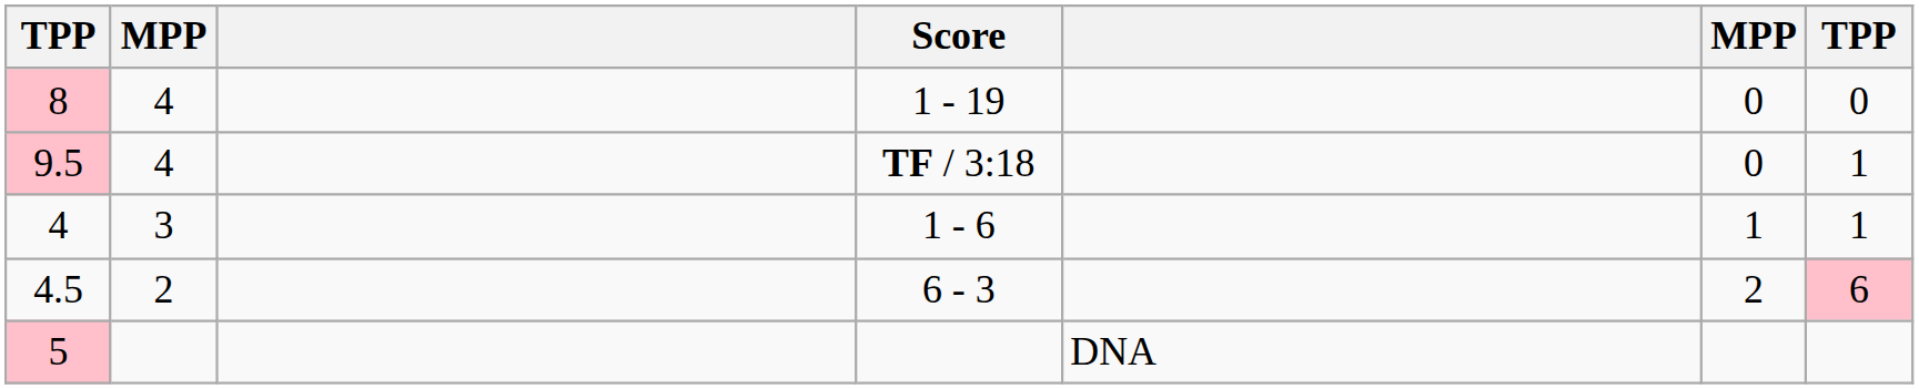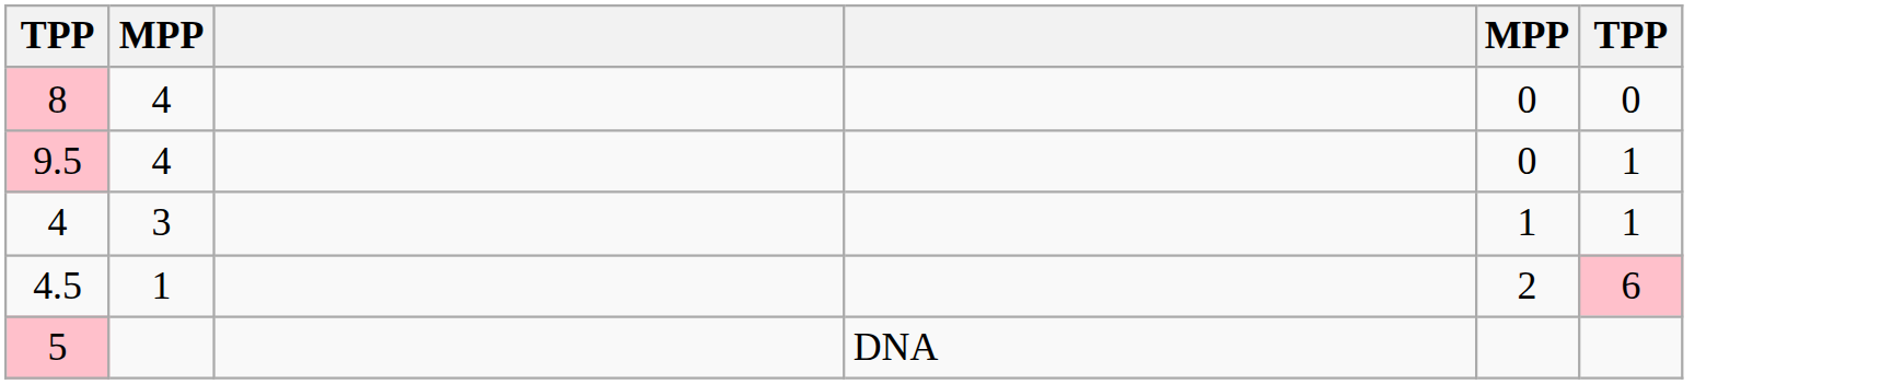- column: Score | 1 - 19 | TF / 3:18 | 1 - 6 | 6 - 3
4.5 | column 2: 2 -> 1
